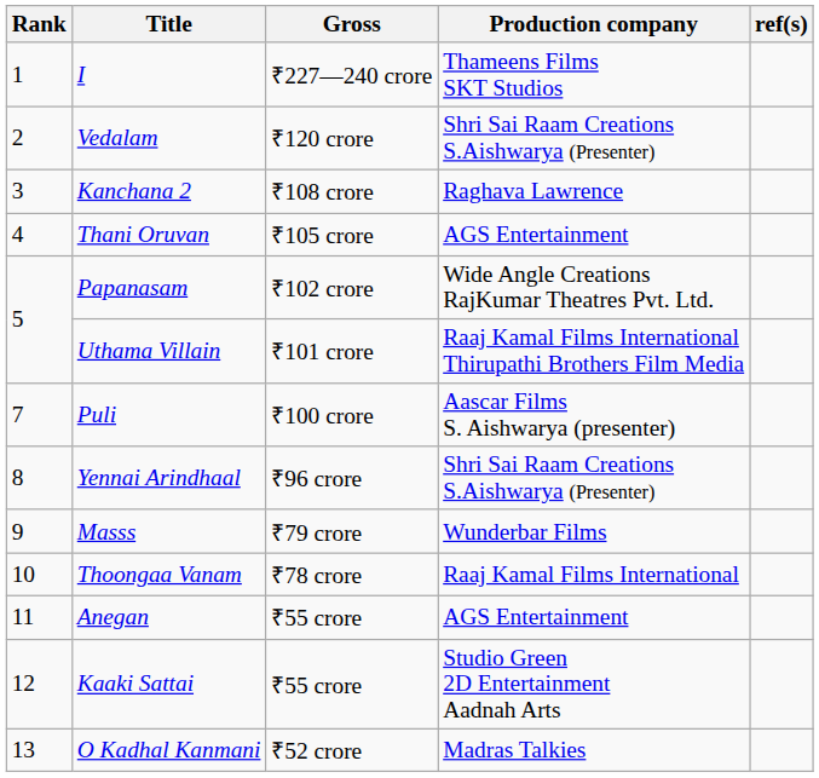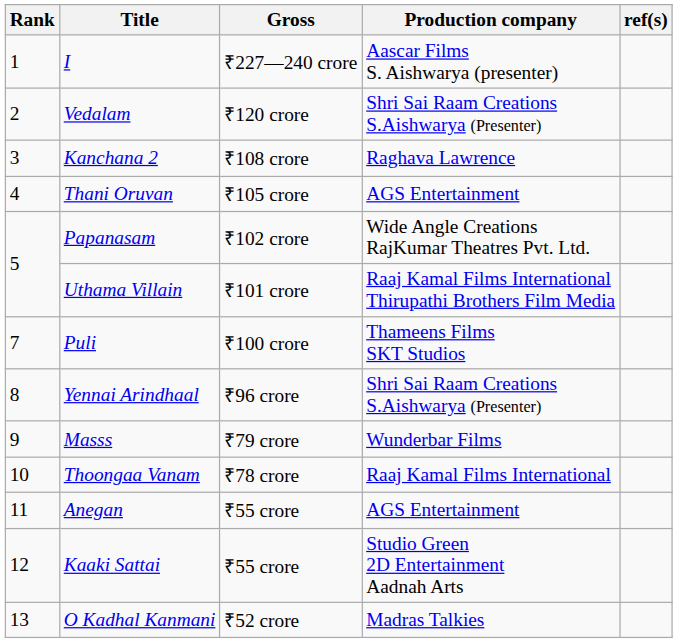I | Production company: Thameens Films SKT Studios -> Aascar Films S. Aishwarya (presenter)
Puli | Production company: Aascar Films S. Aishwarya (presenter) -> Thameens Films SKT Studios
